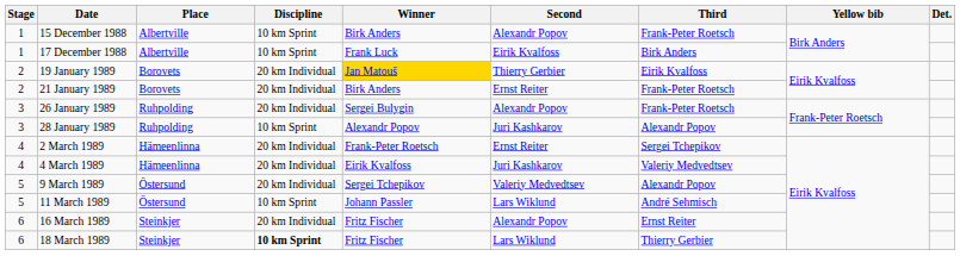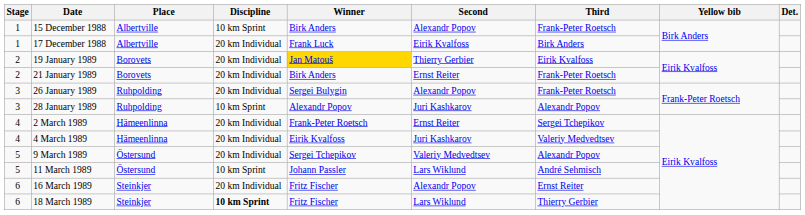17 December 1988 | Discipline: 10 km Sprint -> 20 km Individual
